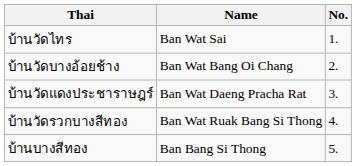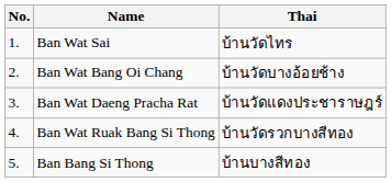columns swapped: No. <-> Thai
